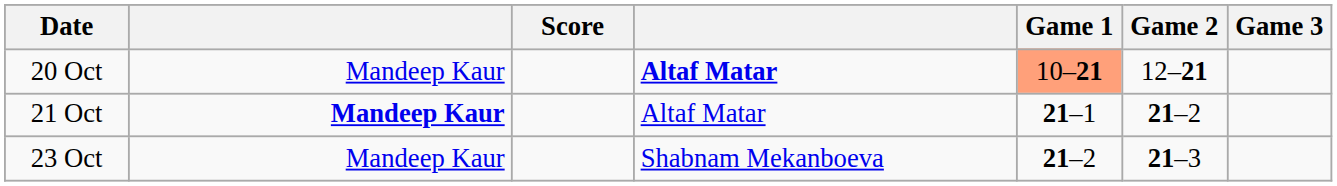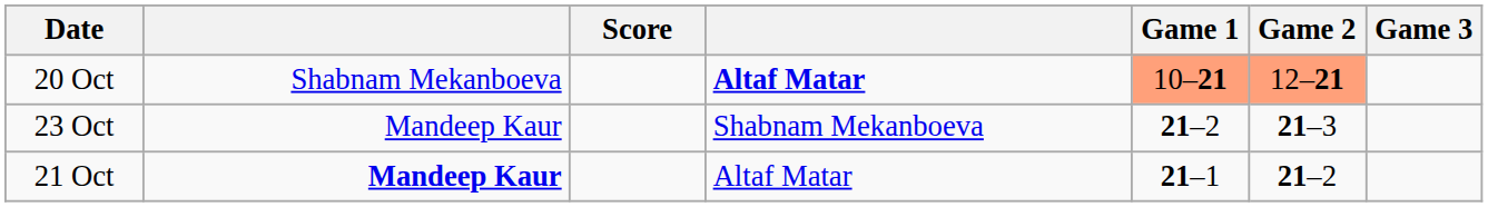20 Oct | column 2: Mandeep Kaur -> Shabnam Mekanboeva
20 Oct | Game 2: no background -> lightsalmon background
rows swapped: 21 Oct <-> 23 Oct
